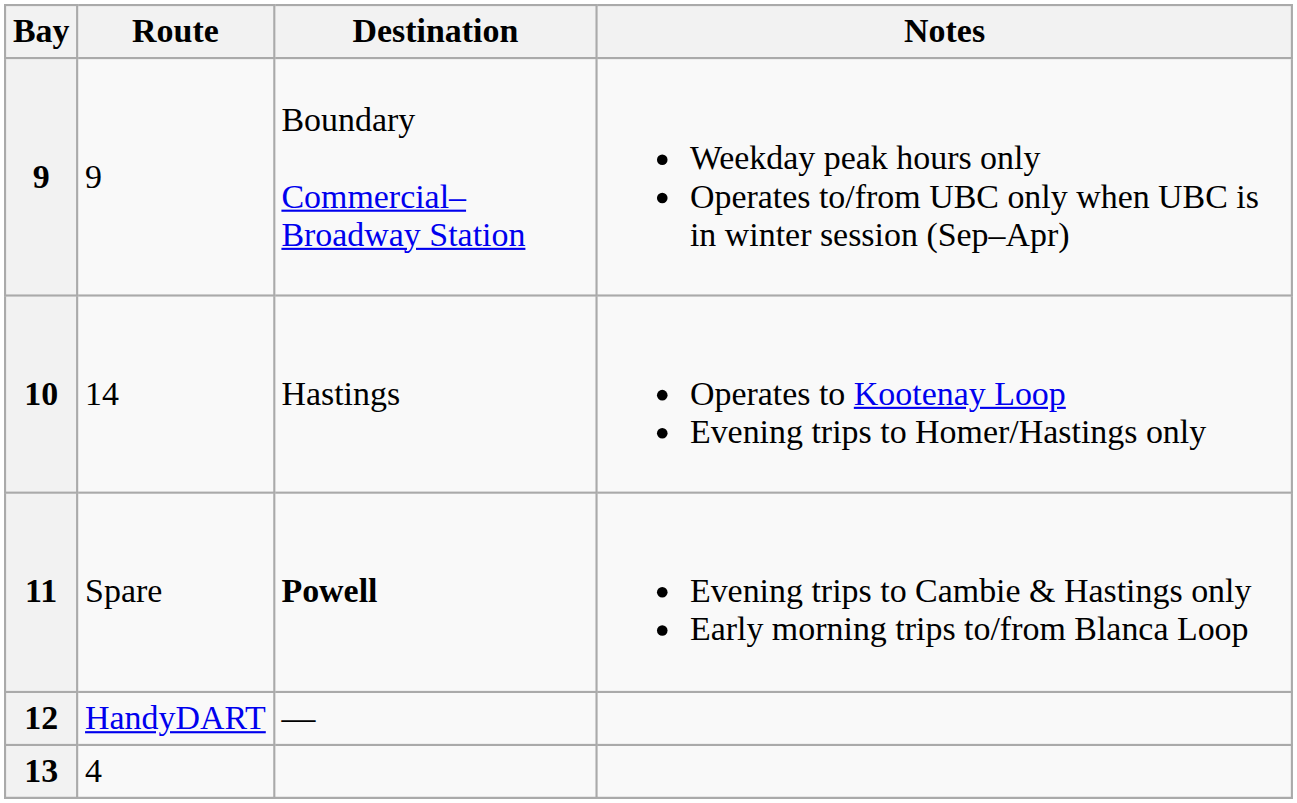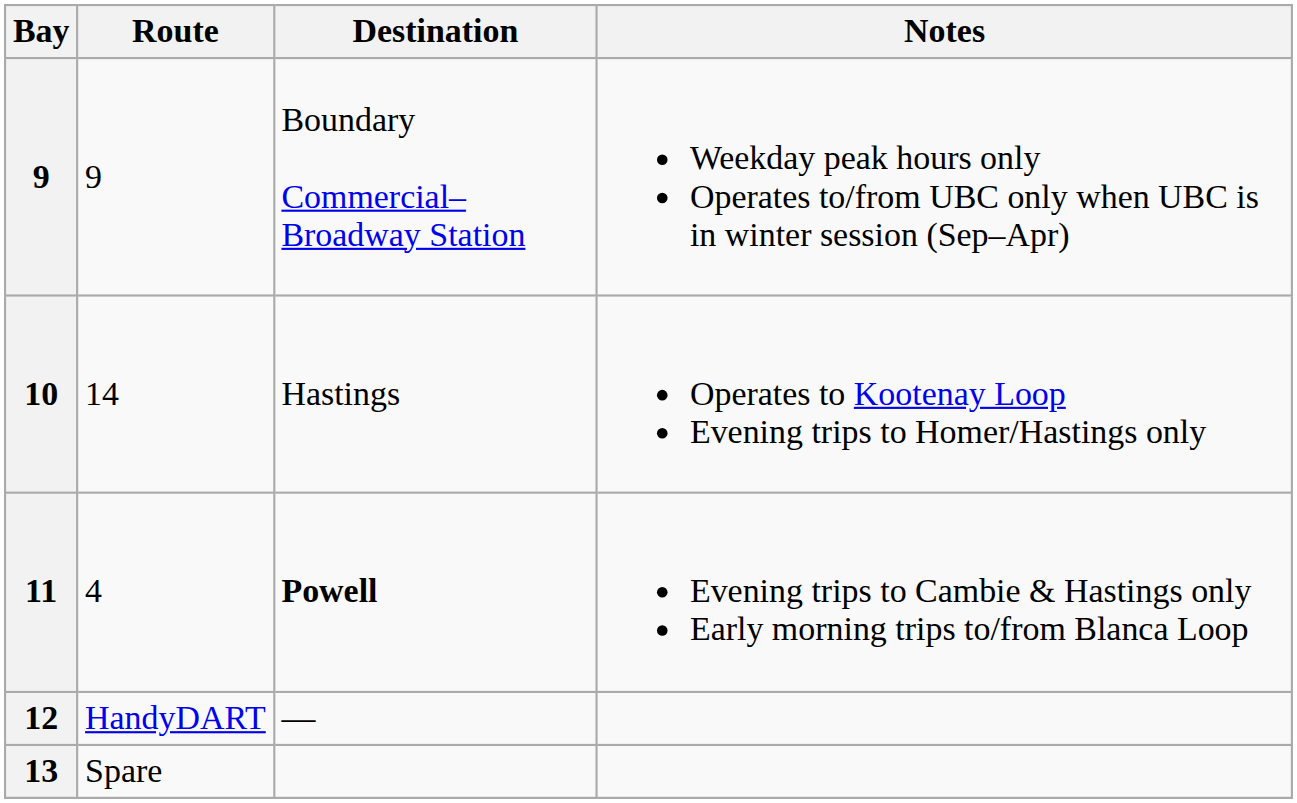11 | Route: Spare -> 4
13 | Route: 4 -> Spare
